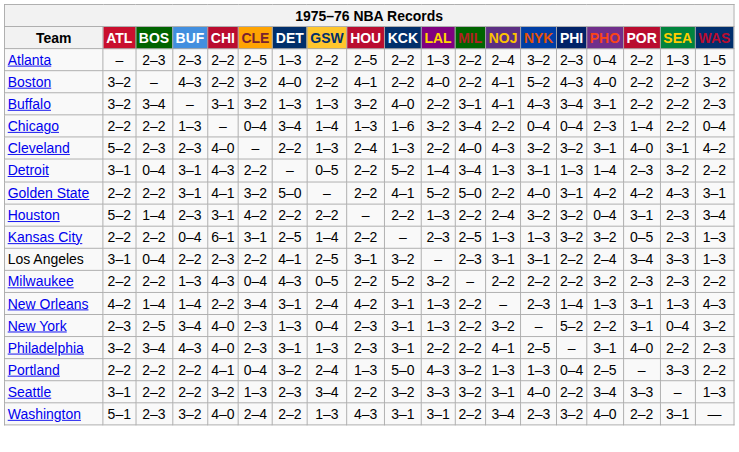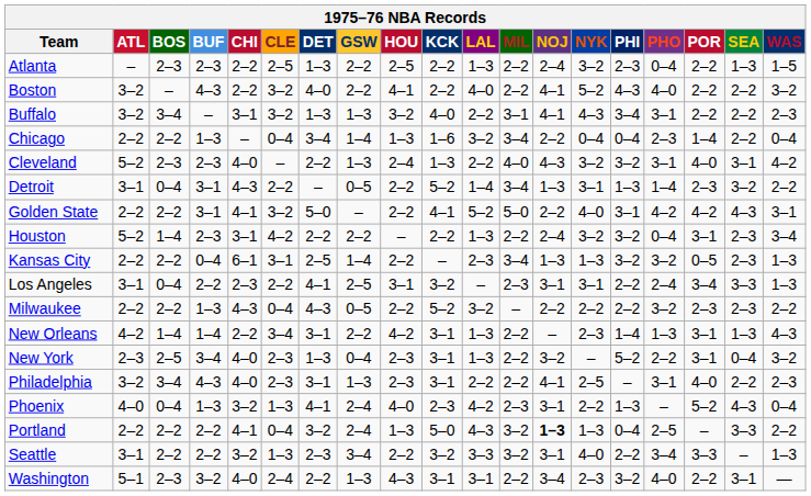Kansas City | MIL: 2–5 -> 3–4
New Orleans | GSW: 2–4 -> 2–2
+ row: Phoenix | 4–0 | 0–4 | 1–3 | 3–2 | 1–3 | 4–1 | 2–4 | 4–0 | 2–3 | 4–2 | 2–3 | 3–1 | 2–2 | 1–3 | – | 5–2 | 4–3 | 0–4
Portland | NOJ: normal -> bold
